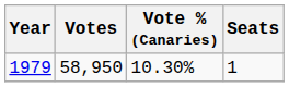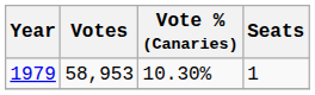1979 | Votes: 58,950 -> 58,953
